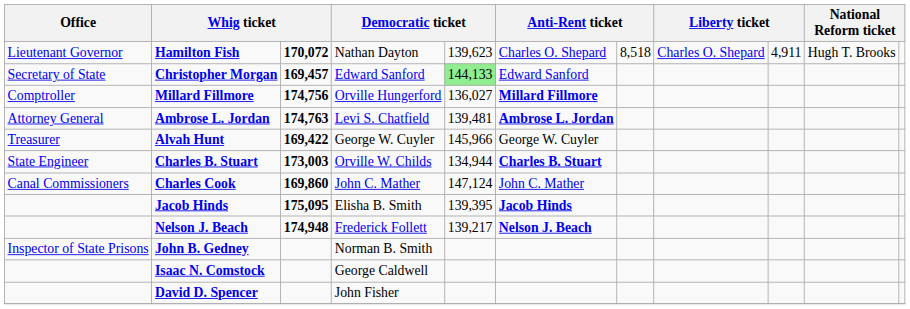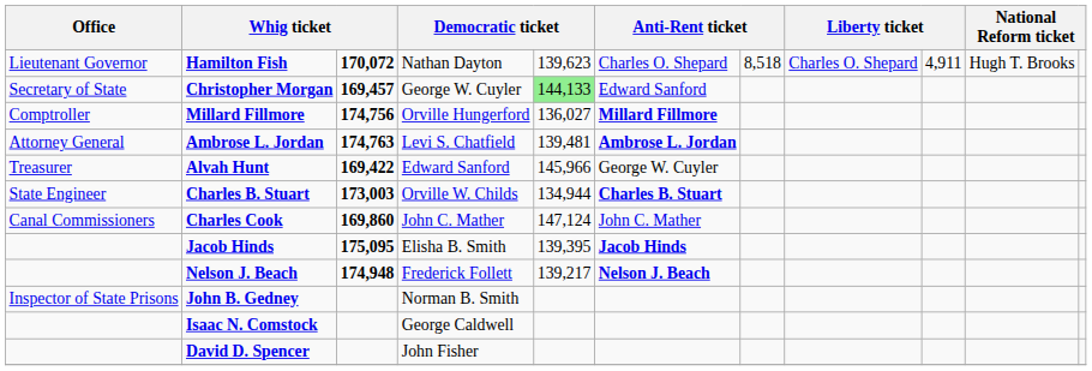Christopher Morgan | column 4: Edward Sanford -> George W. Cuyler
Alvah Hunt | column 4: George W. Cuyler -> Edward Sanford
